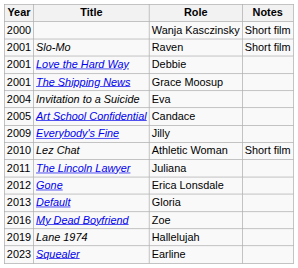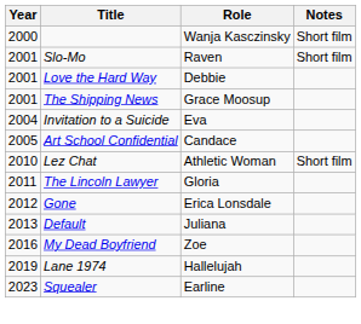- row: 2009 | Everybody's Fine | Jilly
The Lincoln Lawyer | Role: Juliana -> Gloria
Default | Role: Gloria -> Juliana
